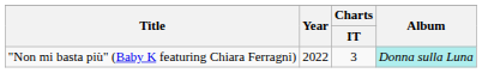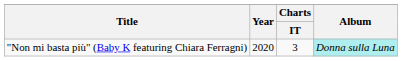"Non mi basta più" (Baby K featuring Chiara Ferragni) | Year: 2022 -> 2020
